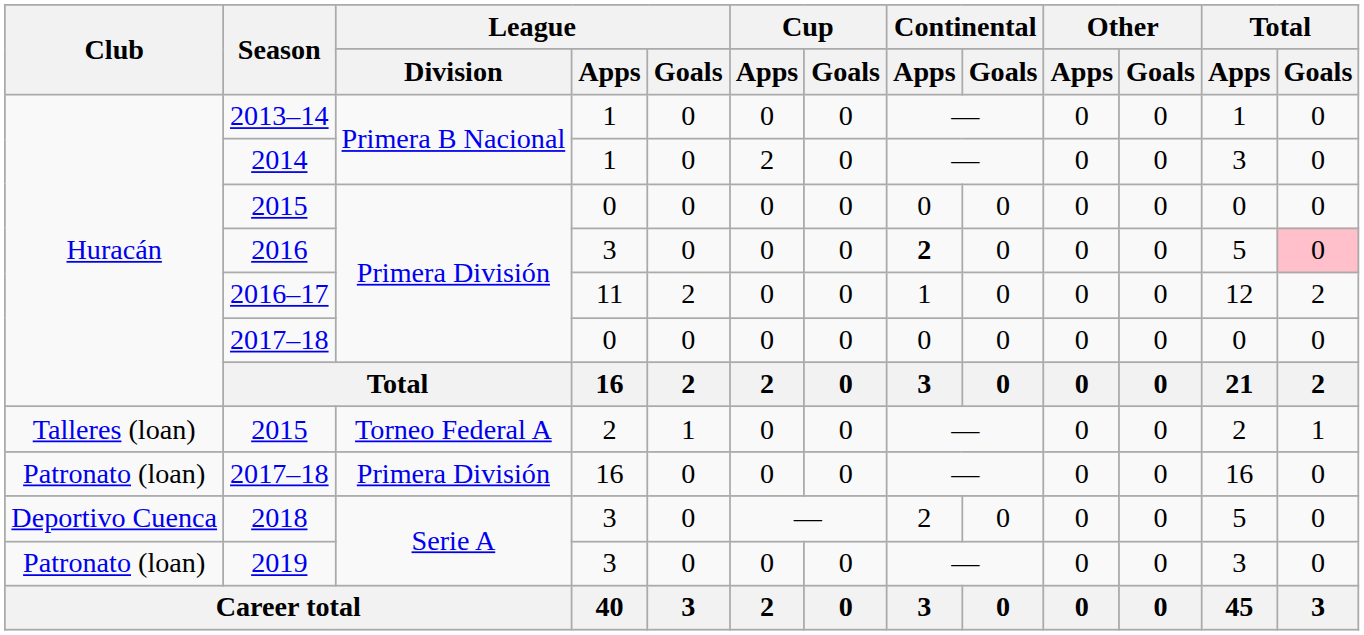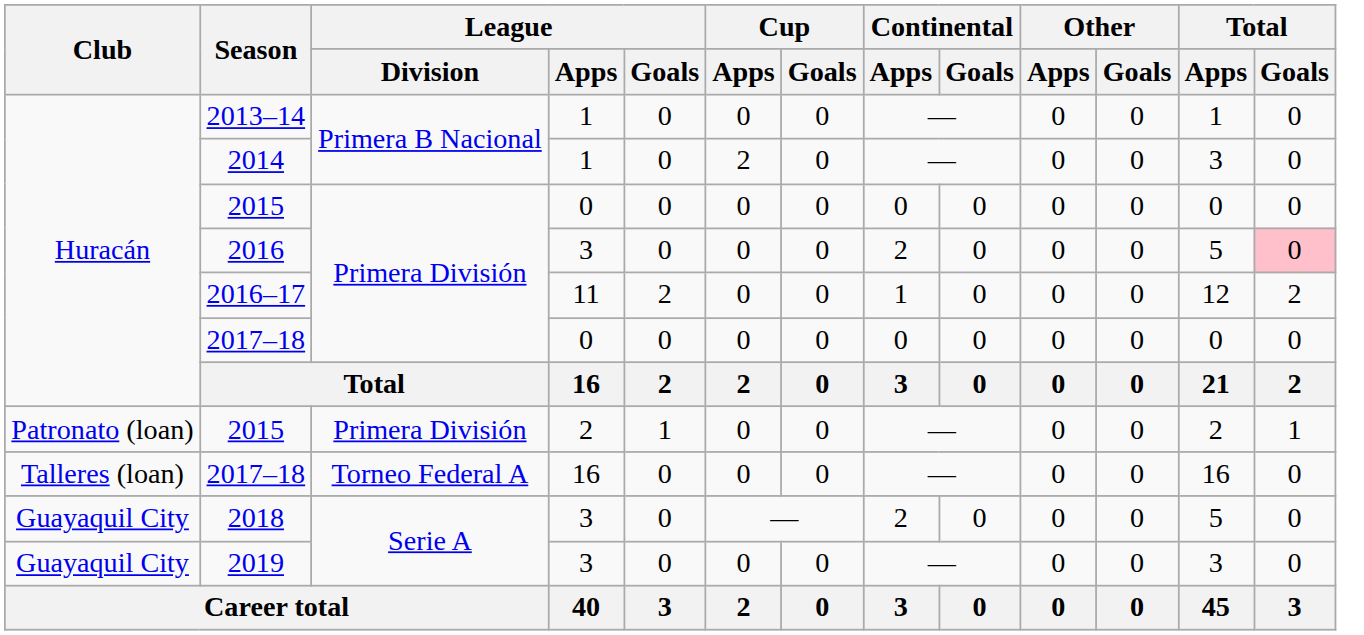2016 | Continental / Apps: bold -> normal
2015 / 2 | Club: Talleres (loan) -> Patronato (loan)
2015 / 2 | League / Division: Torneo Federal A -> Primera División
2017–18 / 16 | Club: Patronato (loan) -> Talleres (loan)
2017–18 / 16 | League / Division: Primera División -> Torneo Federal A
2018 | Club: Deportivo Cuenca -> Guayaquil City
2019 | Club: Patronato (loan) -> Guayaquil City
